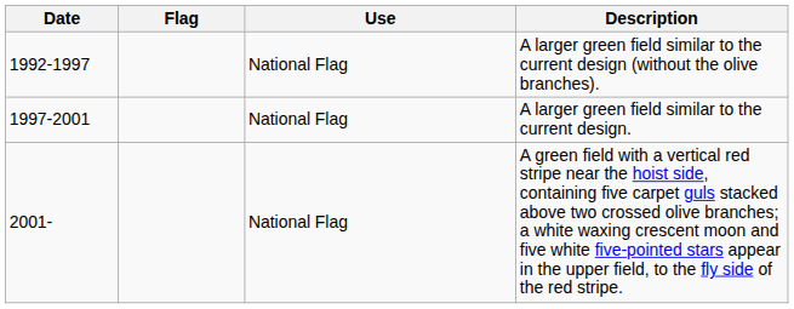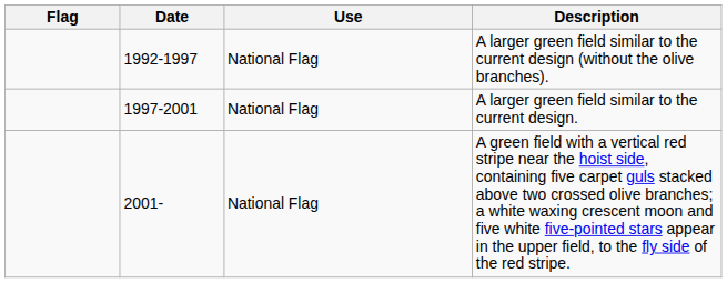columns swapped: Flag <-> Date
